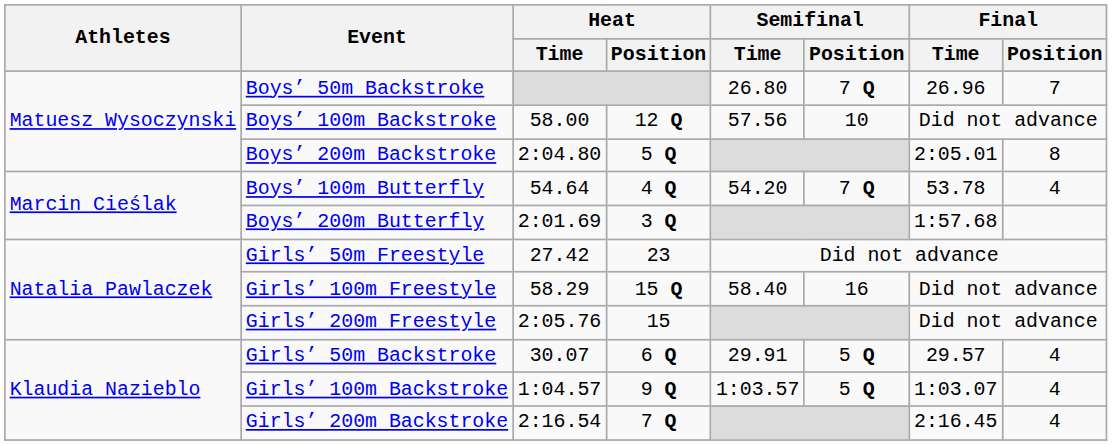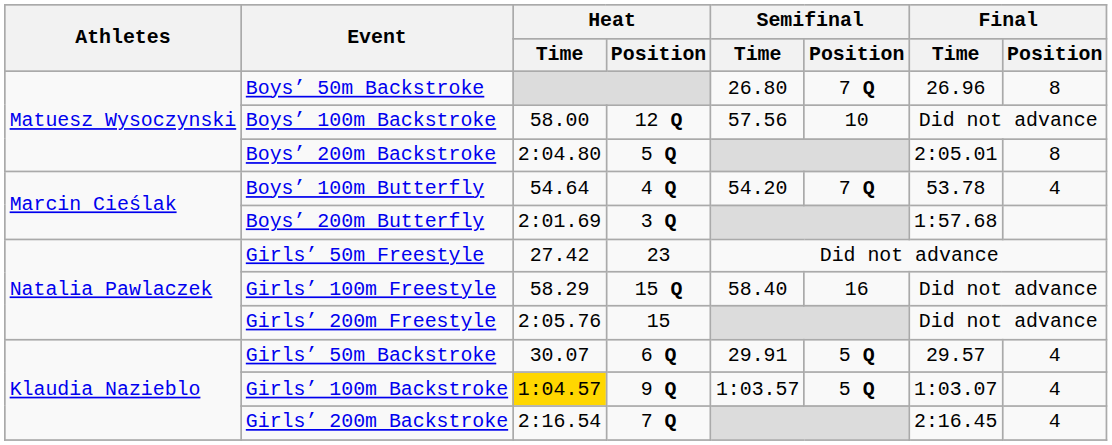Boys’ 50m Backstroke | Final / Position: 7 -> 8
Girls’ 100m Backstroke | Heat / Time: no background -> gold background
